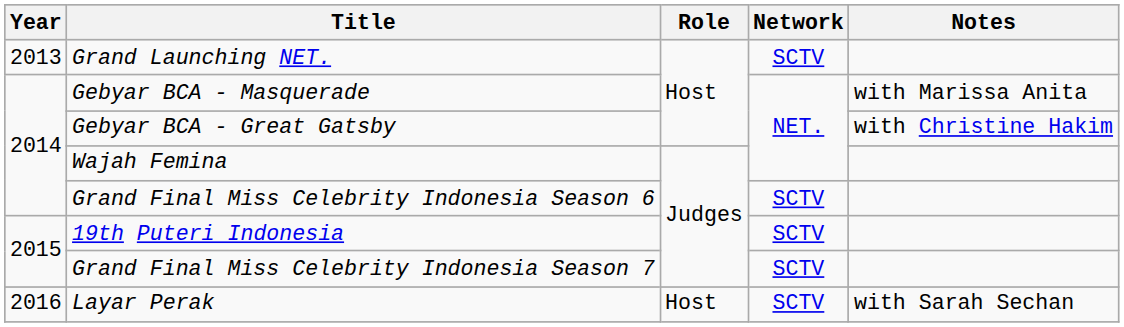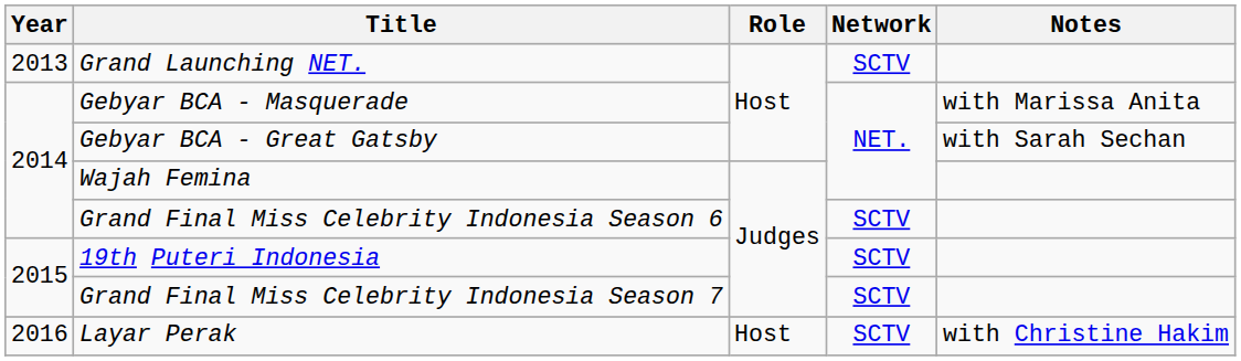Gebyar BCA - Great Gatsby | Notes: with Christine Hakim -> with Sarah Sechan
Layar Perak | Notes: with Sarah Sechan -> with Christine Hakim
